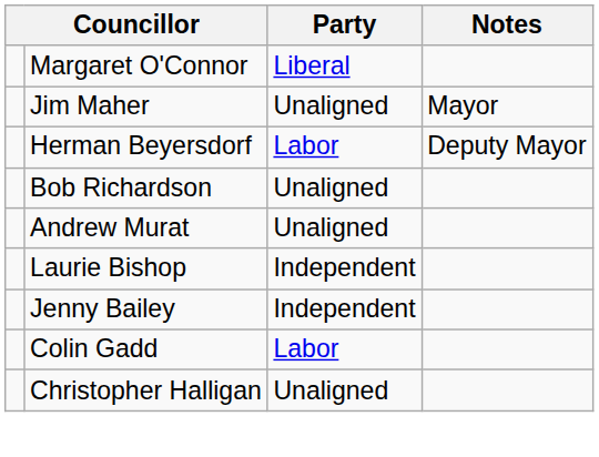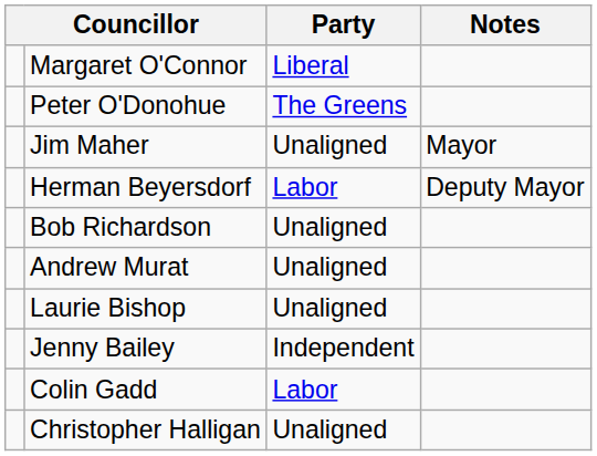+ row: Peter O'Donohue | The Greens
Laurie Bishop | Party: Independent -> Unaligned
